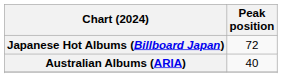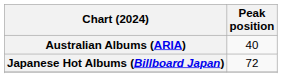rows swapped: Australian Albums (ARIA) <-> Japanese Hot Albums (Billboard Japan)
